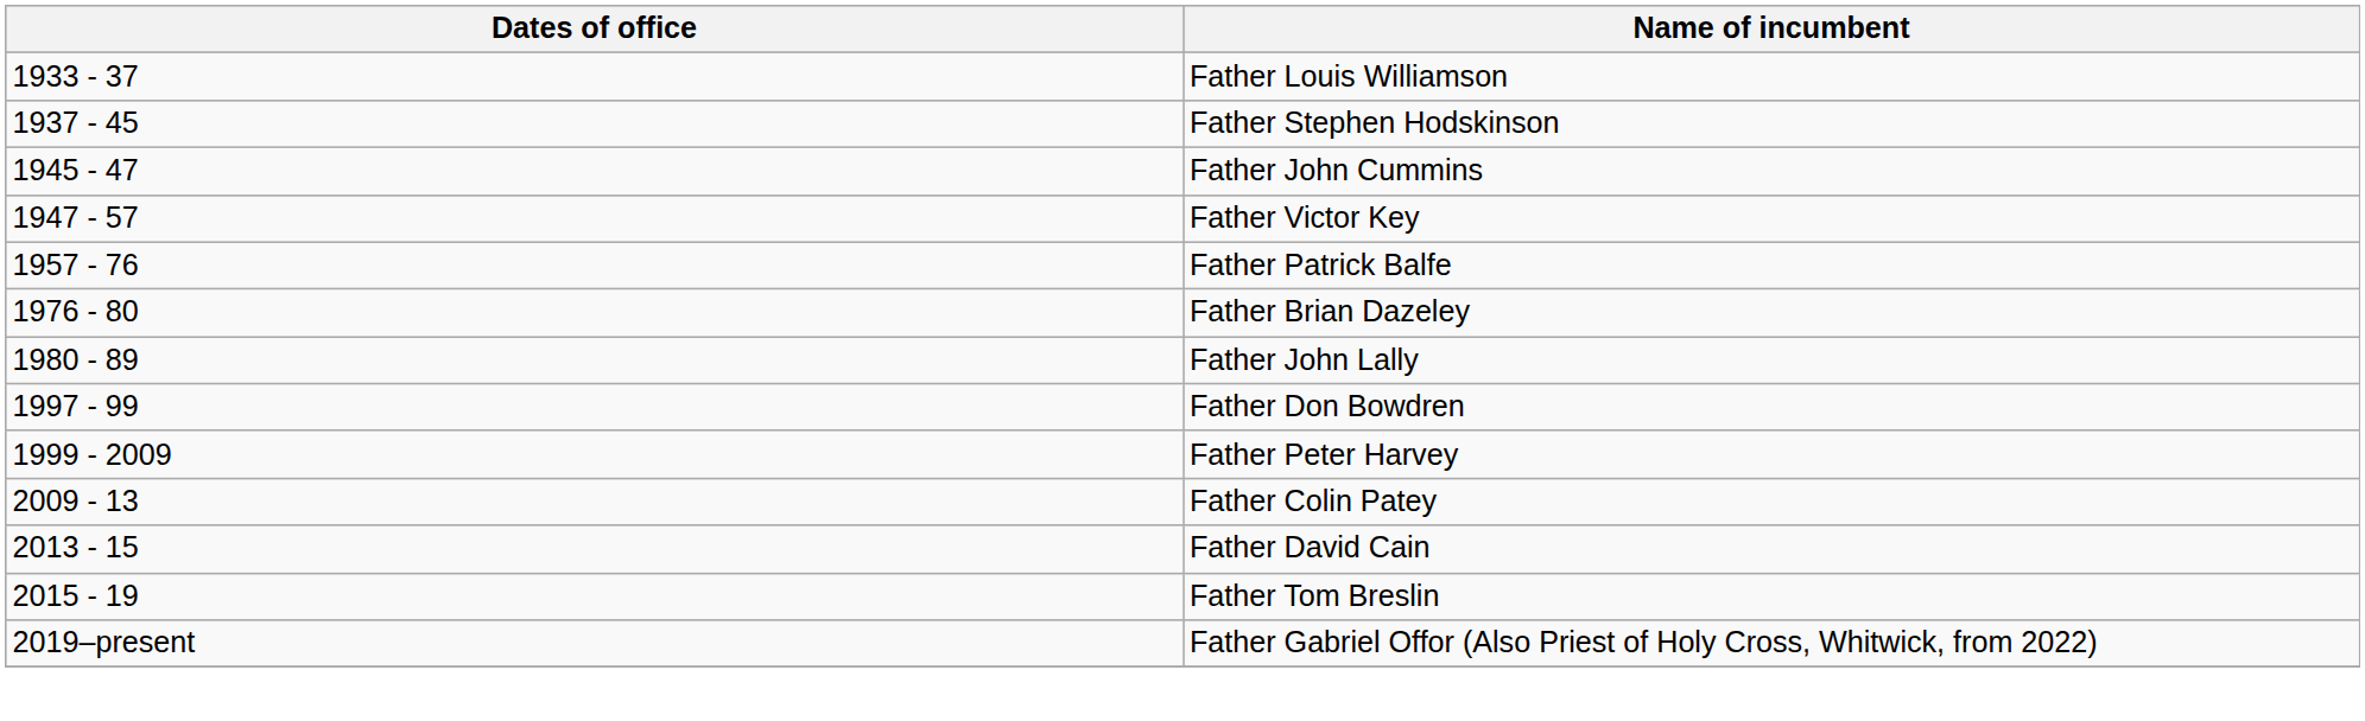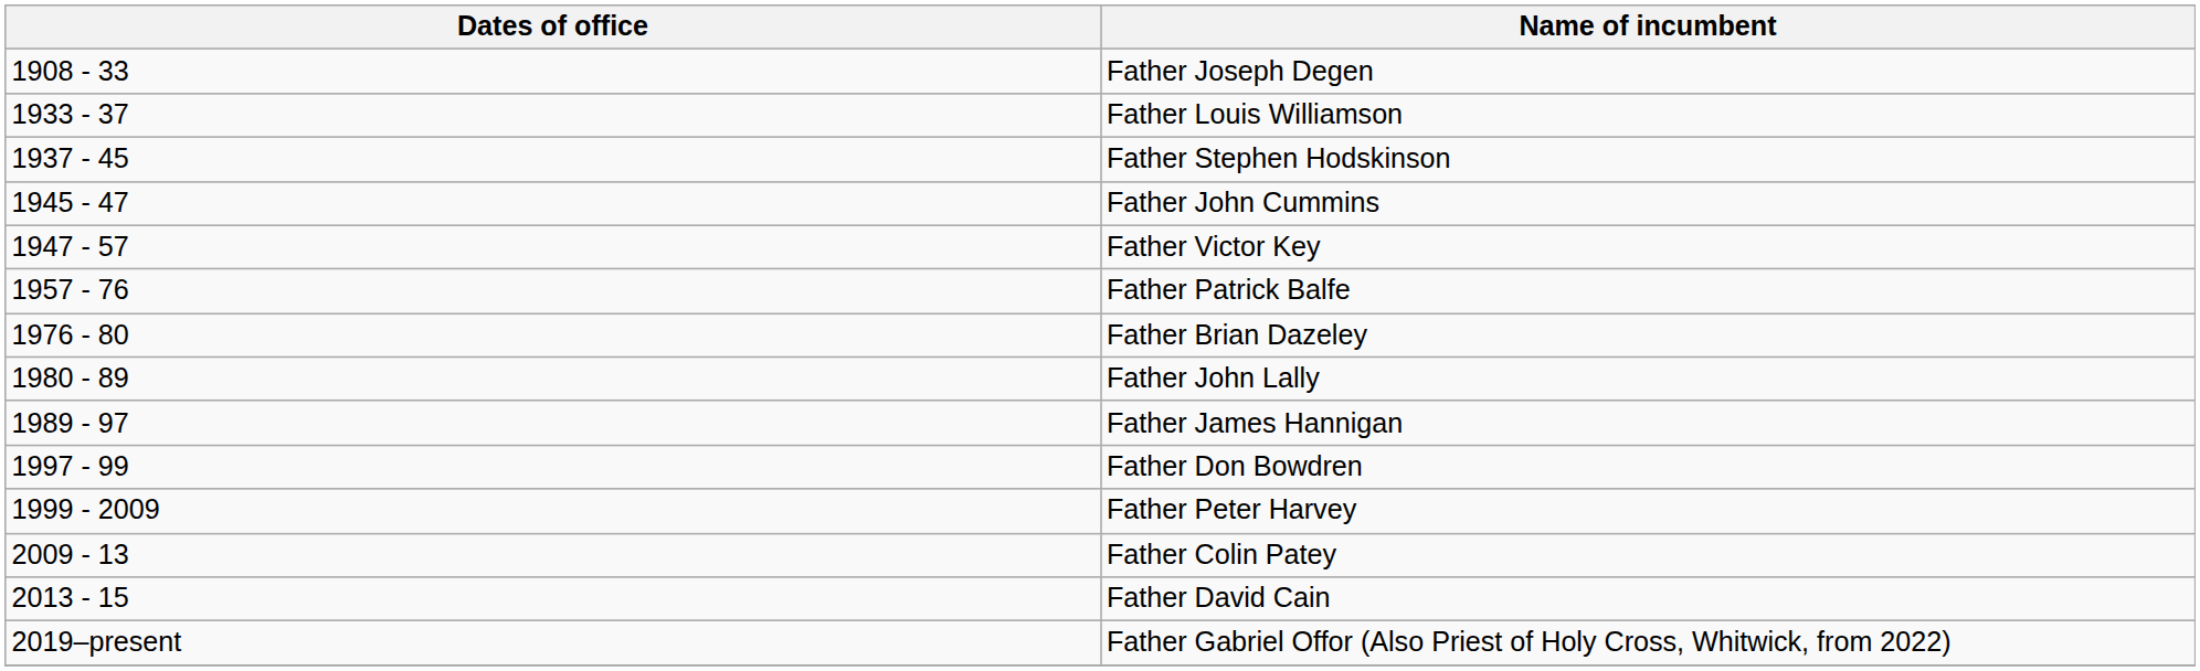+ row: 1908 - 33 | Father Joseph Degen
+ row: 1989 - 97 | Father James Hannigan
- row: 2015 - 19 | Father Tom Breslin
